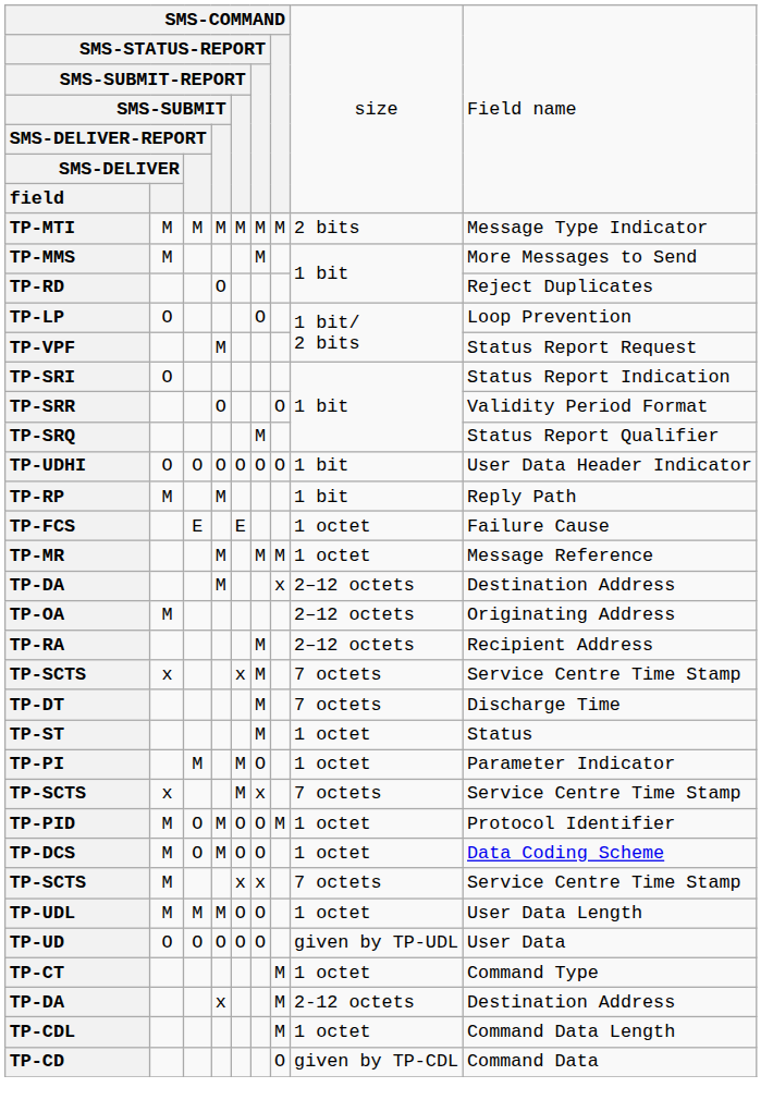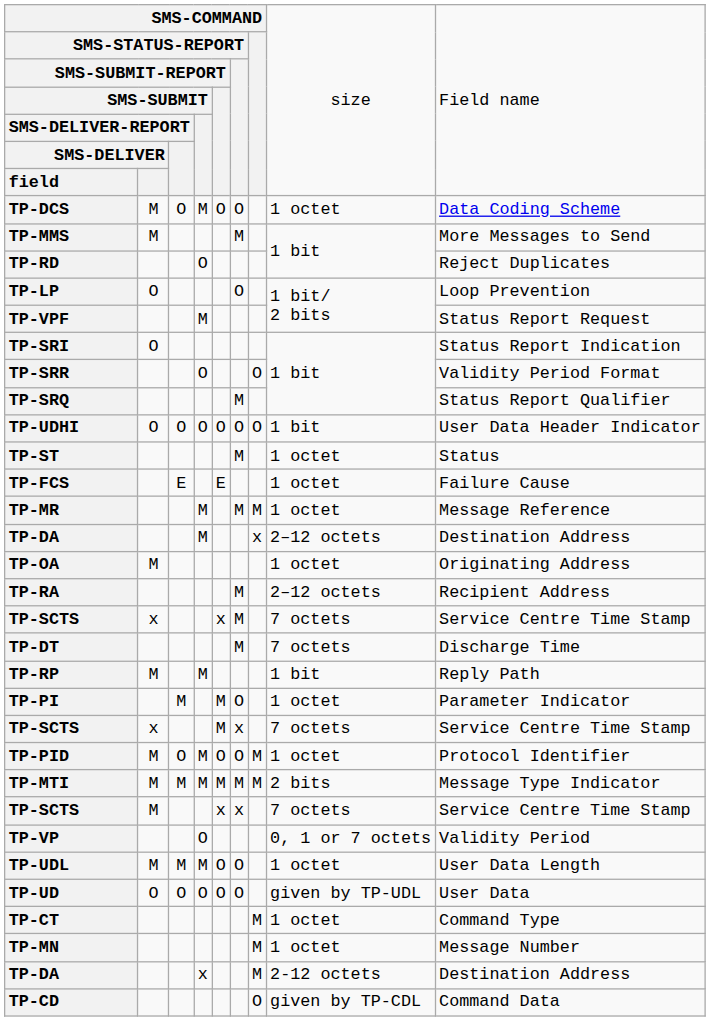rows swapped: TP-MTI <-> TP-DCS
rows swapped: TP-RP <-> TP-ST
TP-OA | column 8: 2–12 octets -> 1 octet
+ row: TP-VP | O | 0, 1 or 7 octets | Validity Period
+ row: TP-MN | M | 1 octet | Message Number
- row: TP-CDL | M | 1 octet | Command Data Length
